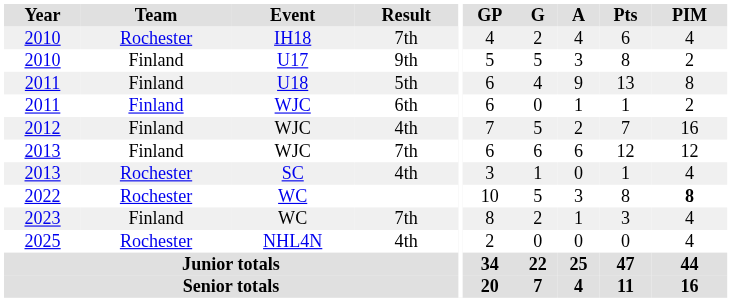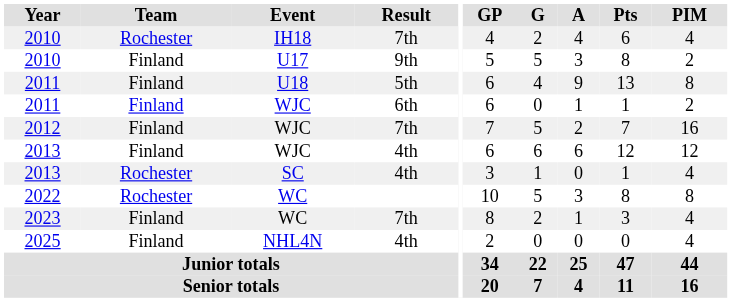2012 | Result: 4th -> 7th
2013 / WJC | Result: 7th -> 4th
2022 | PIM: bold -> normal
2025 | Team: Rochester -> Finland
